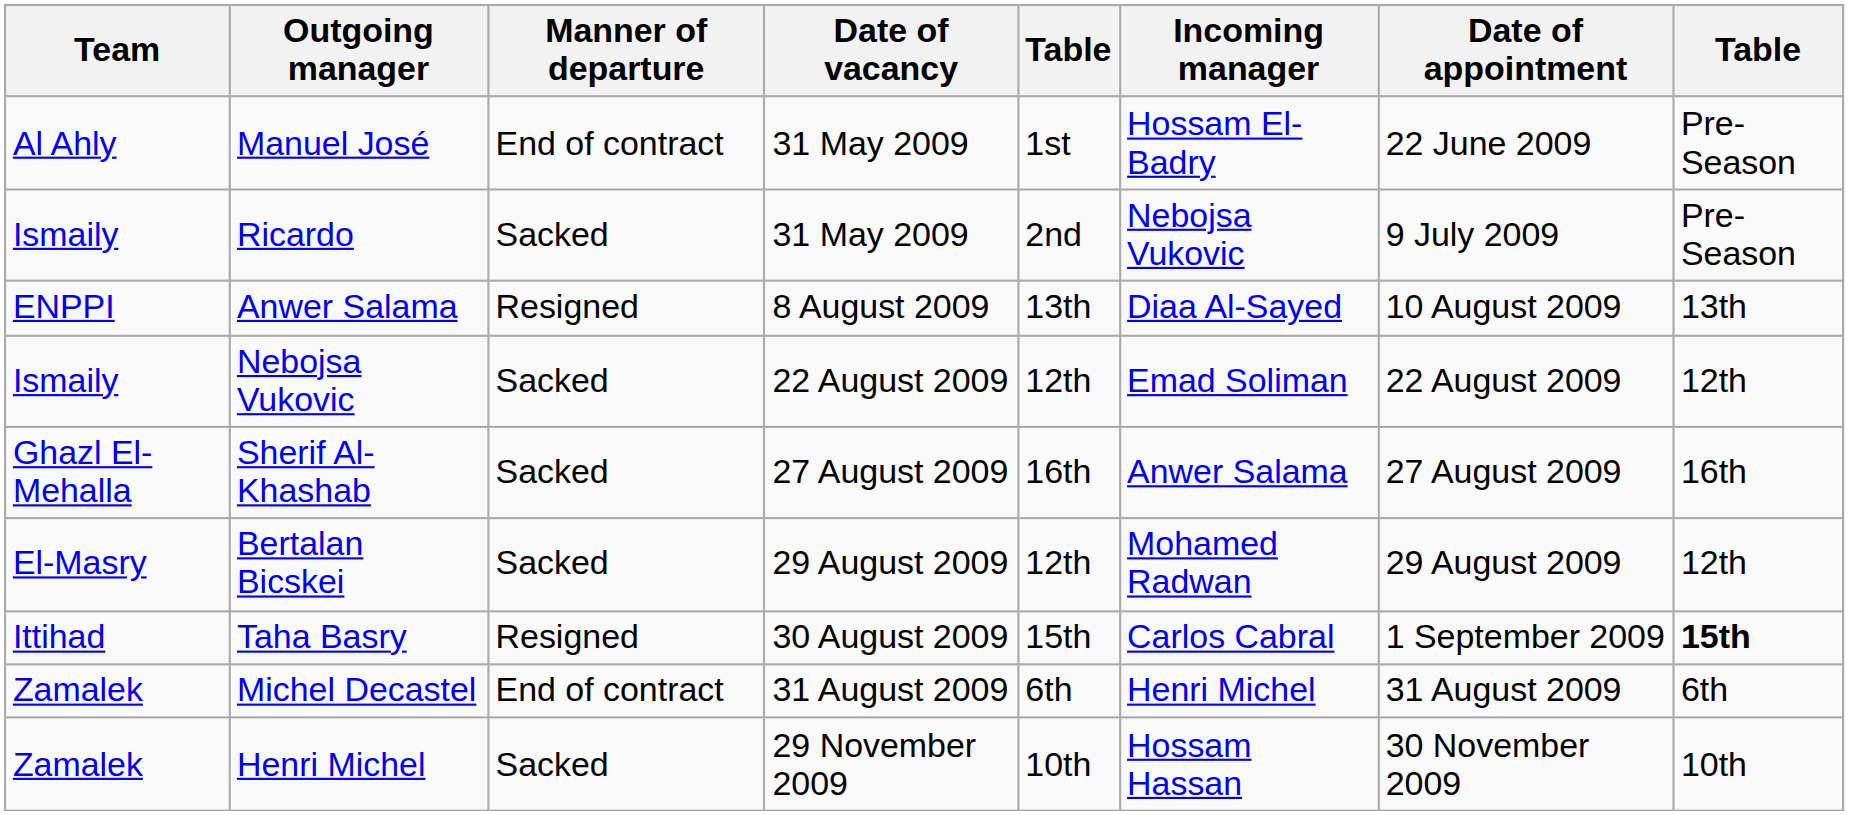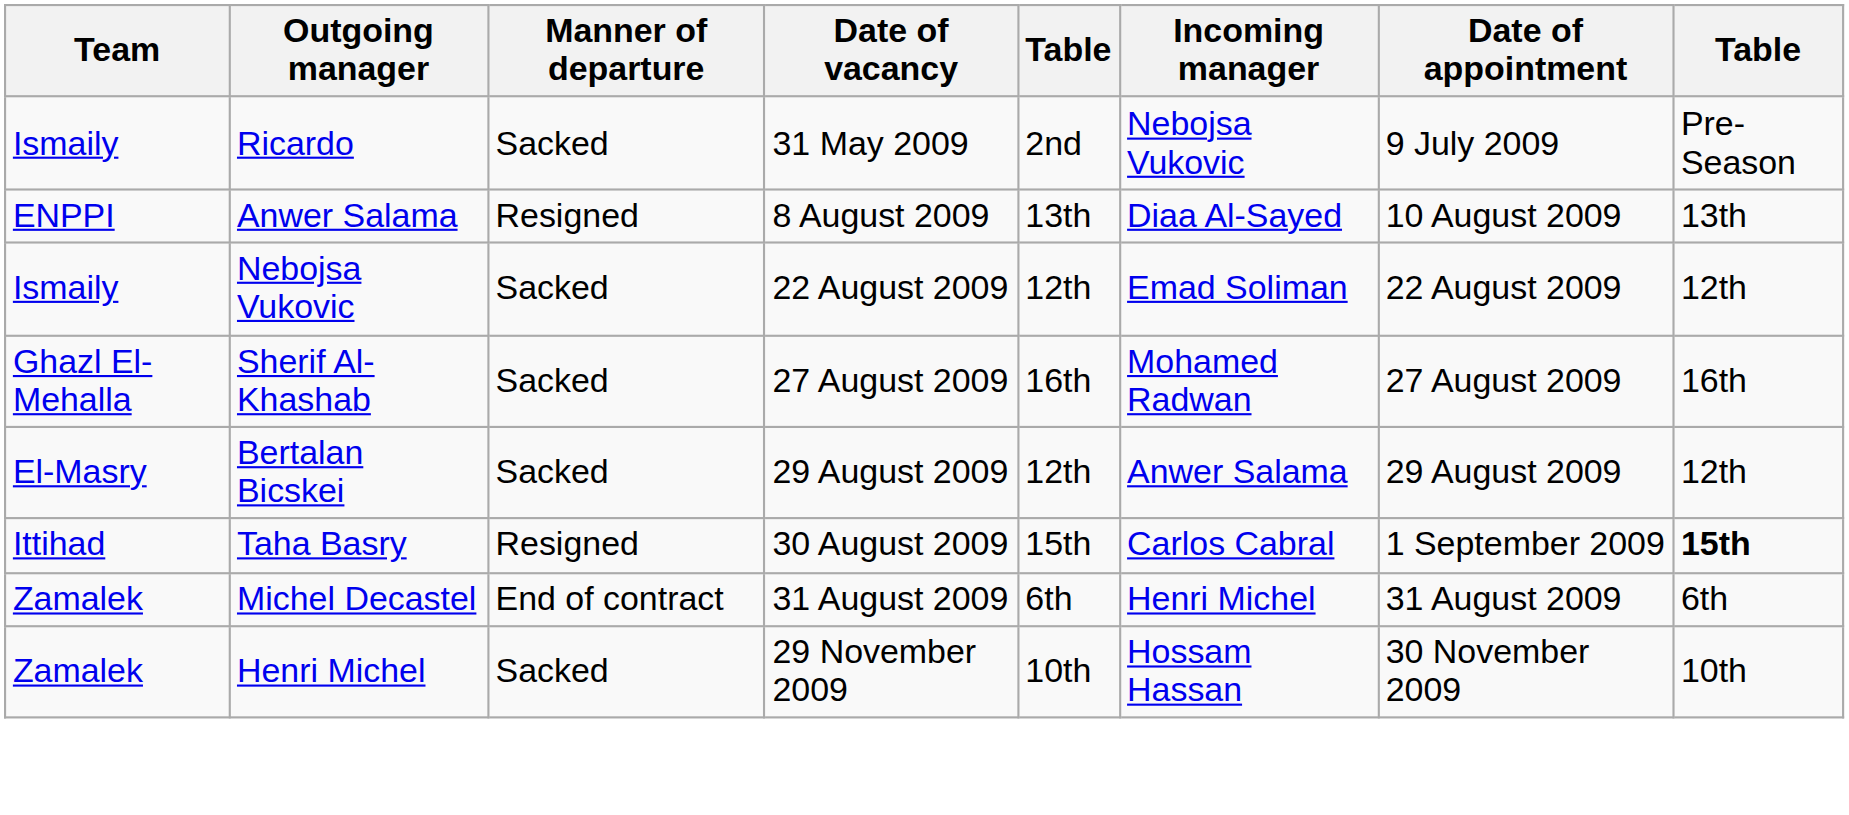- row: Al Ahly | Manuel José | End of contract | 31 May 2009 | 1st | Hossam El-Badry | 22 June 2009 | Pre-Season
Sherif Al-Khashab | Incoming manager: Anwer Salama -> Mohamed Radwan
Bertalan Bicskei | Incoming manager: Mohamed Radwan -> Anwer Salama
